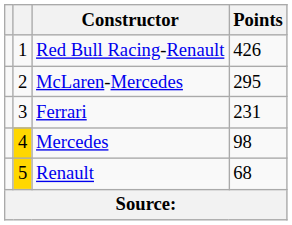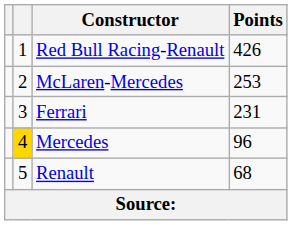McLaren-Mercedes | Points: 295 -> 253
Mercedes | Points: 98 -> 96
Renault | column 2: gold background -> no background
